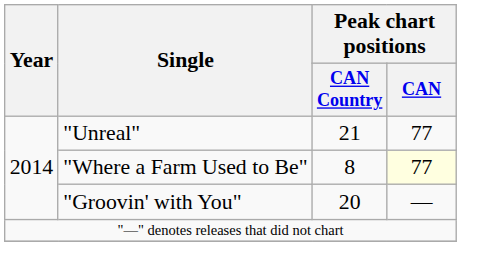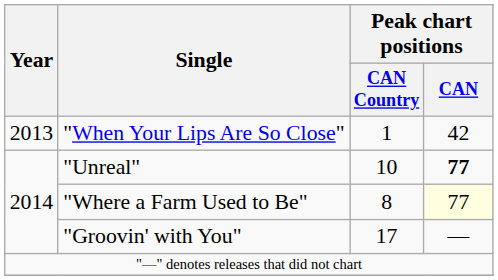+ row: 2013 | "When Your Lips Are So Close" | 1 | 42
"Unreal" | Peak chart positions / CAN Country: 21 -> 10
"Unreal" | Peak chart positions / CAN: normal -> bold
"Groovin' with You" | Peak chart positions / CAN Country: 20 -> 17
